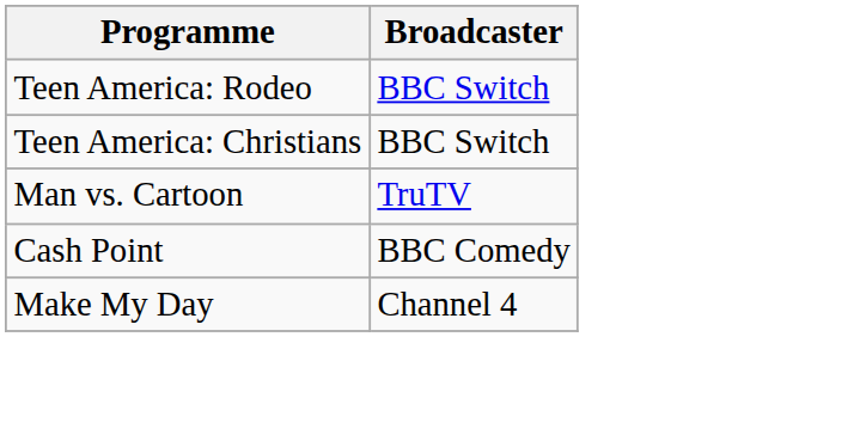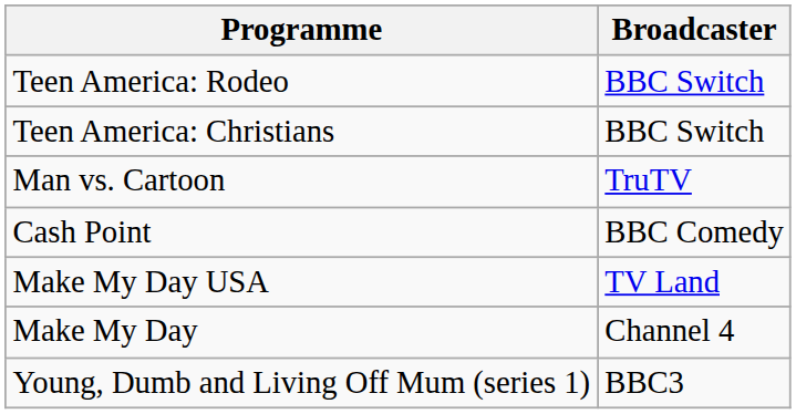+ row: Make My Day USA | TV Land
+ row: Young, Dumb and Living Off Mum (series 1) | BBC3
